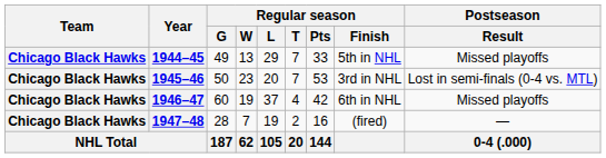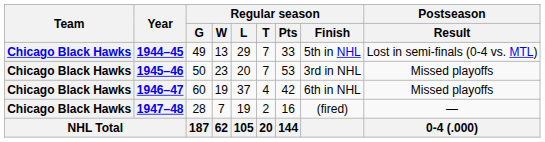1944–45 | Postseason / Result: Missed playoffs -> Lost in semi-finals (0-4 vs. MTL)
1945–46 | Postseason / Result: Lost in semi-finals (0-4 vs. MTL) -> Missed playoffs
